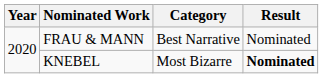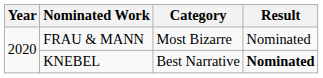FRAU & MANN | Category: Best Narrative -> Most Bizarre
KNEBEL | Category: Most Bizarre -> Best Narrative
